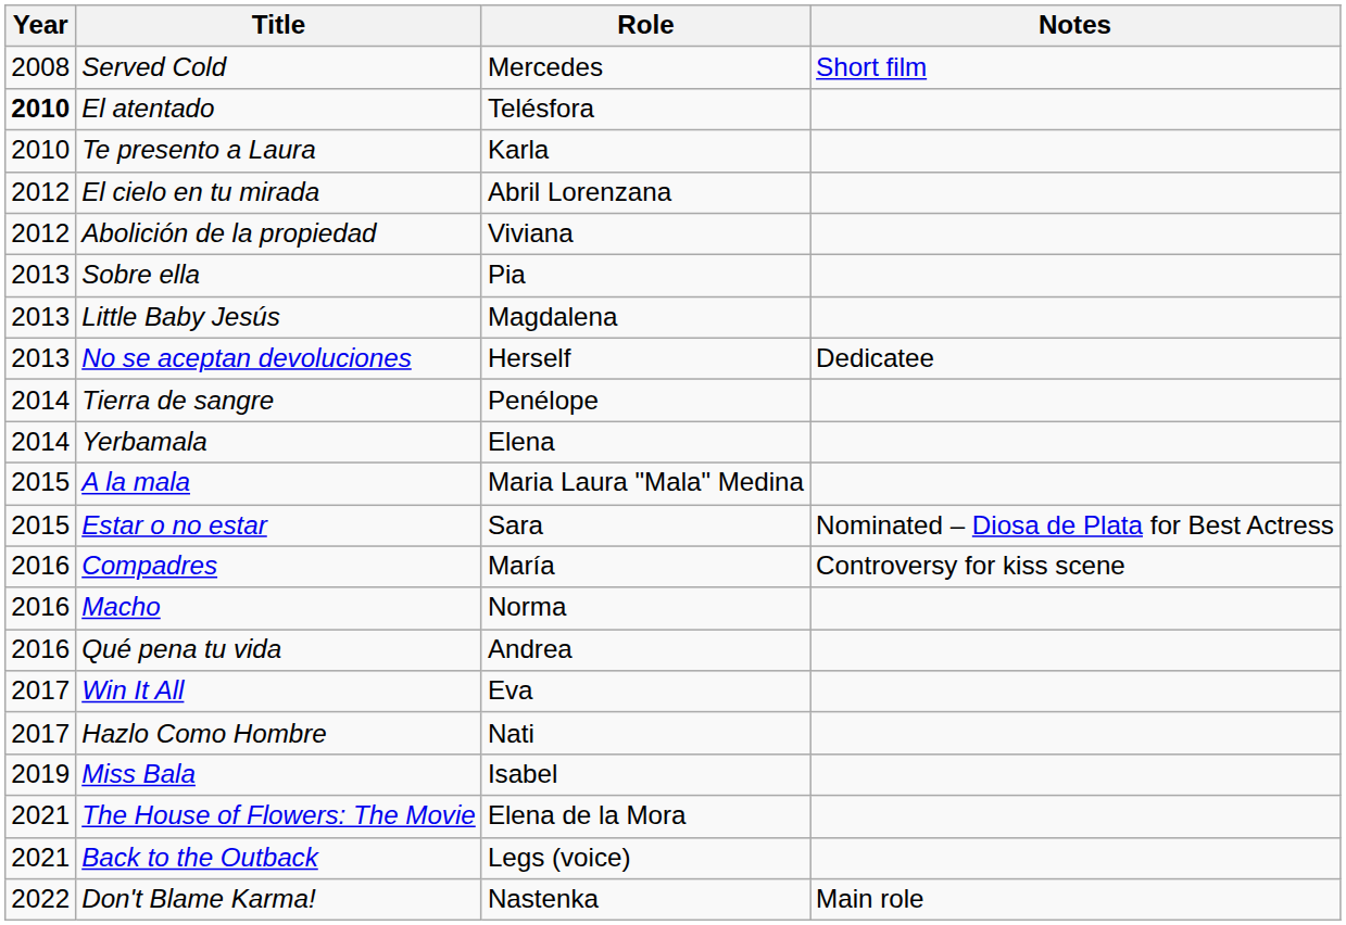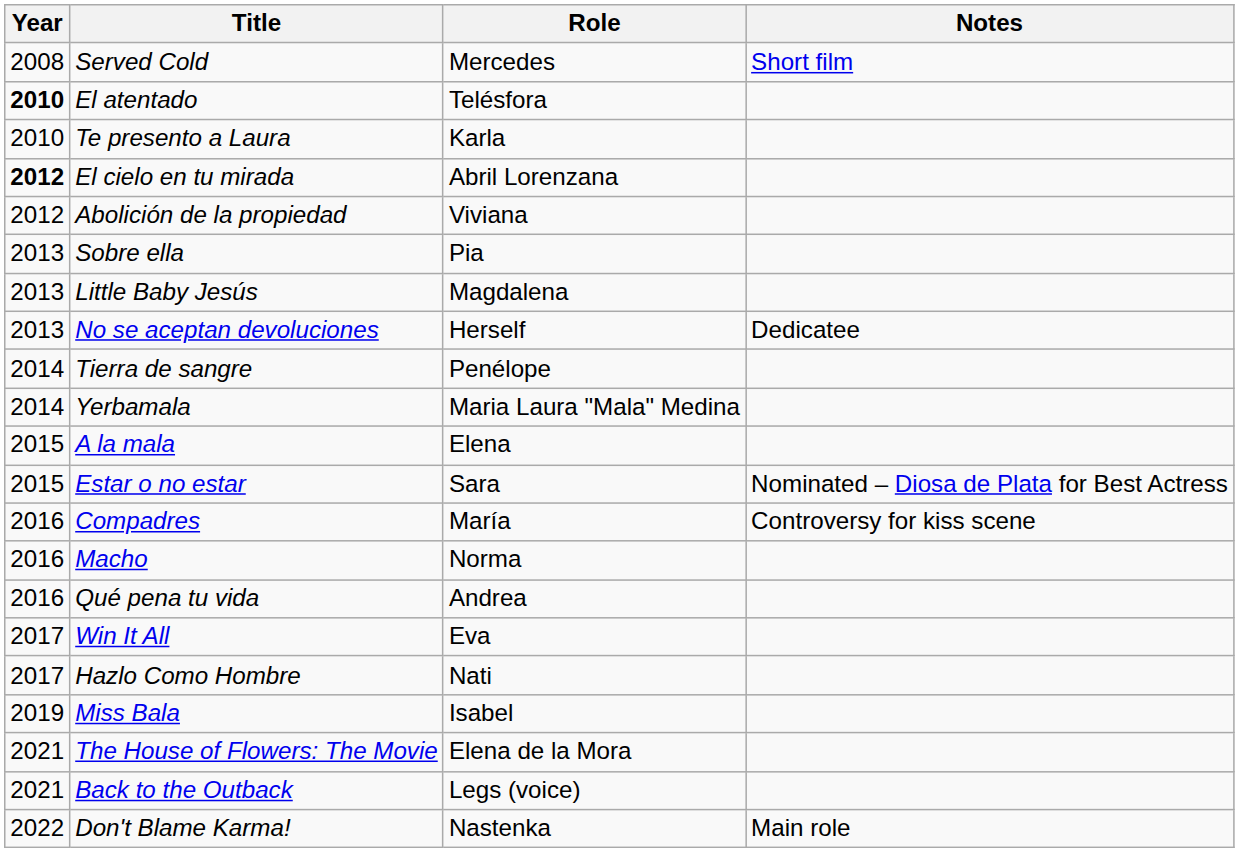El cielo en tu mirada | Year: normal -> bold
Yerbamala | Role: Elena -> Maria Laura "Mala" Medina
A la mala | Role: Maria Laura "Mala" Medina -> Elena
